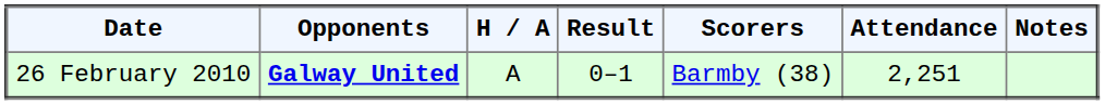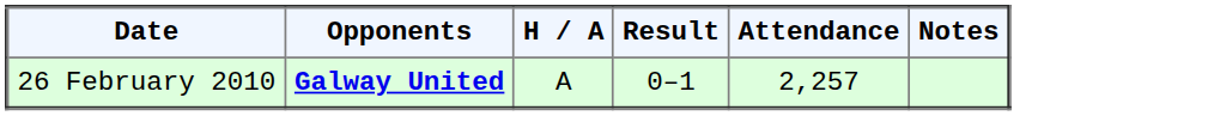- column: Scorers | Barmby (38)
26 February 2010 | Attendance: 2,251 -> 2,257
